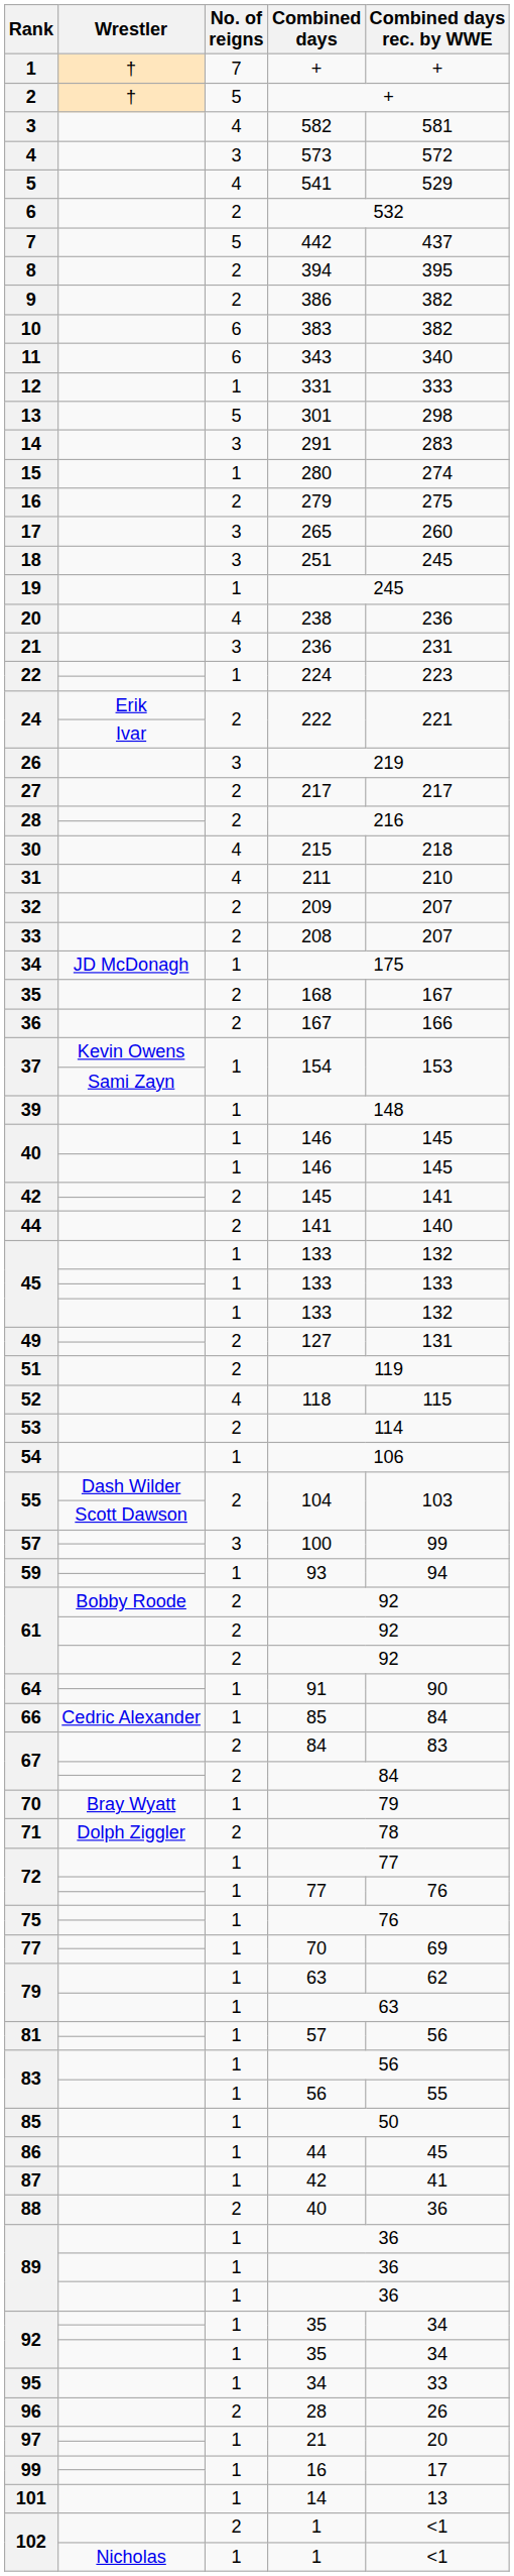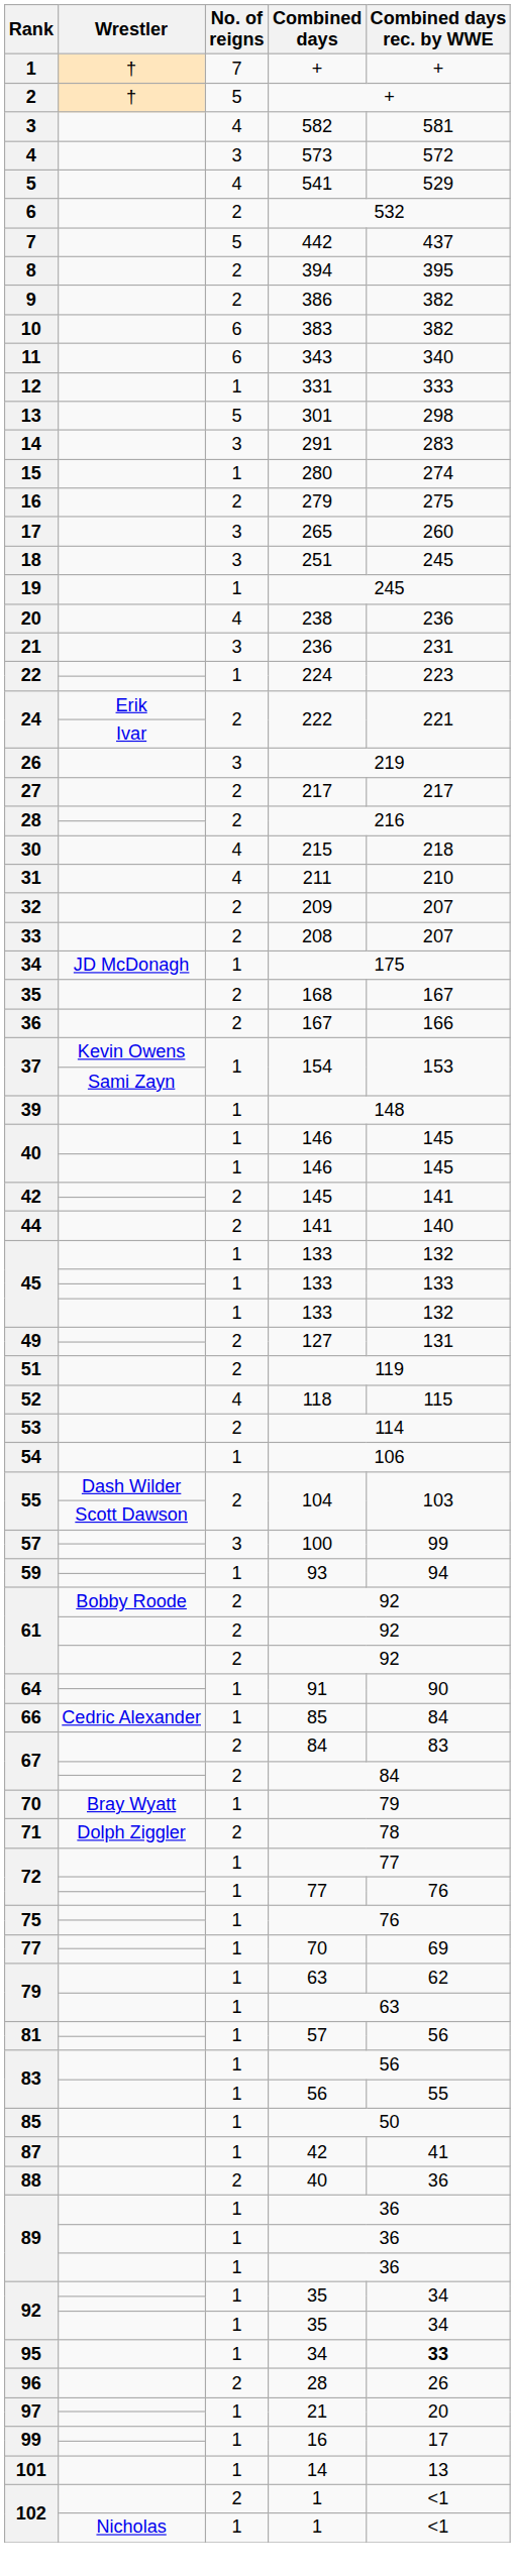- row: 86 | 1 | 44 | 45
95 | Combined days rec. by WWE: normal -> bold
